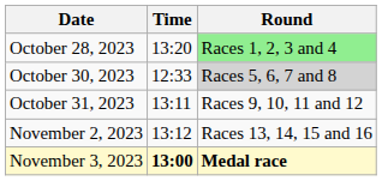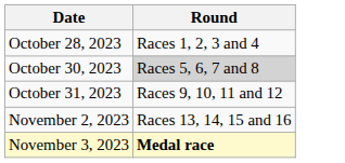- column: Time | 13:20 | 12:33 | 13:11 | 13:12 | 13:00
October 28, 2023 | Round: lightgreen background -> no background
